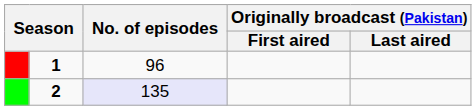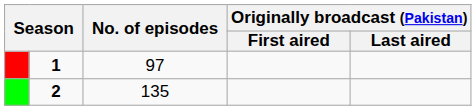1 | No. of episodes: 96 -> 97
2 | No. of episodes: lavender background -> no background
